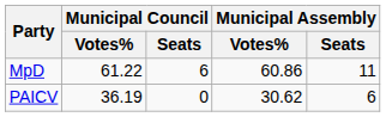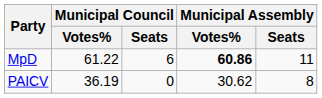MpD | Municipal Assembly / Votes%: normal -> bold
PAICV | Municipal Assembly / Seats: 6 -> 8
